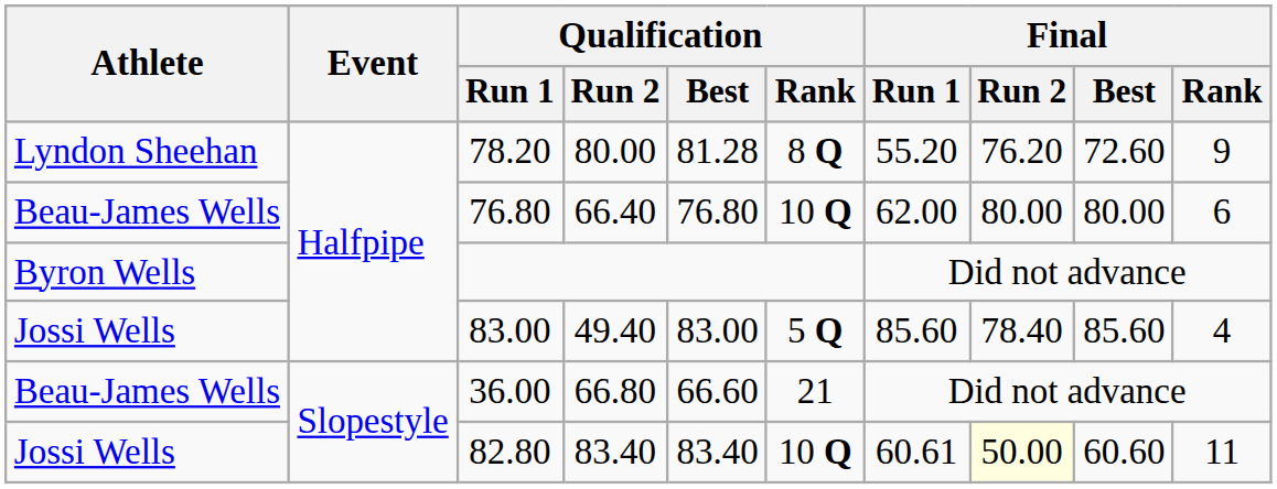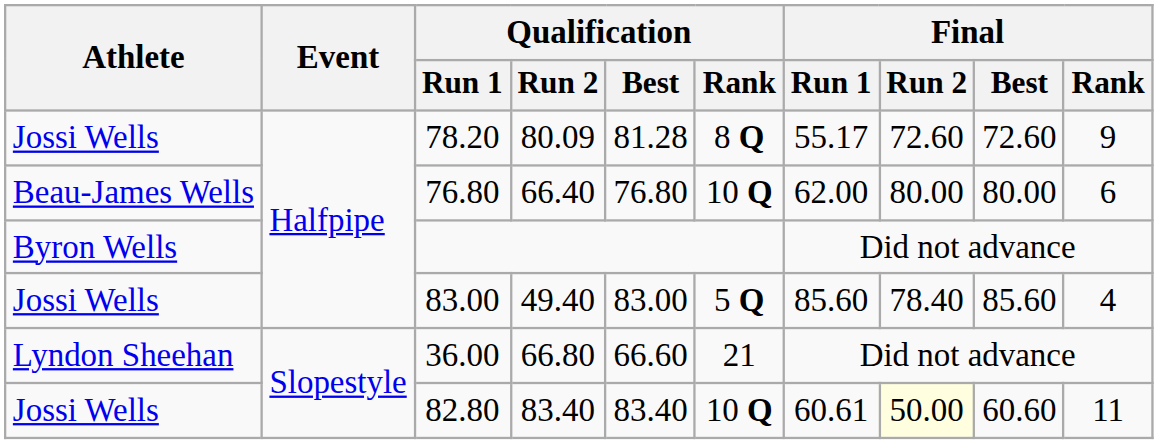78.20 | Athlete: Lyndon Sheehan -> Jossi Wells
78.20 | Qualification / Run 2: 80.00 -> 80.09
78.20 | Final / Run 1: 55.20 -> 55.17
78.20 | Final / Run 2: 76.20 -> 72.60
36.00 | Athlete: Beau-James Wells -> Lyndon Sheehan
